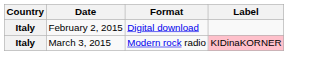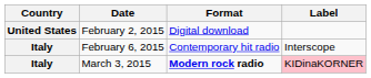February 2, 2015 | Country: Italy -> United States
+ row: Italy | February 6, 2015 | Contemporary hit radio | Interscope
March 3, 2015 | Format: normal -> bold
